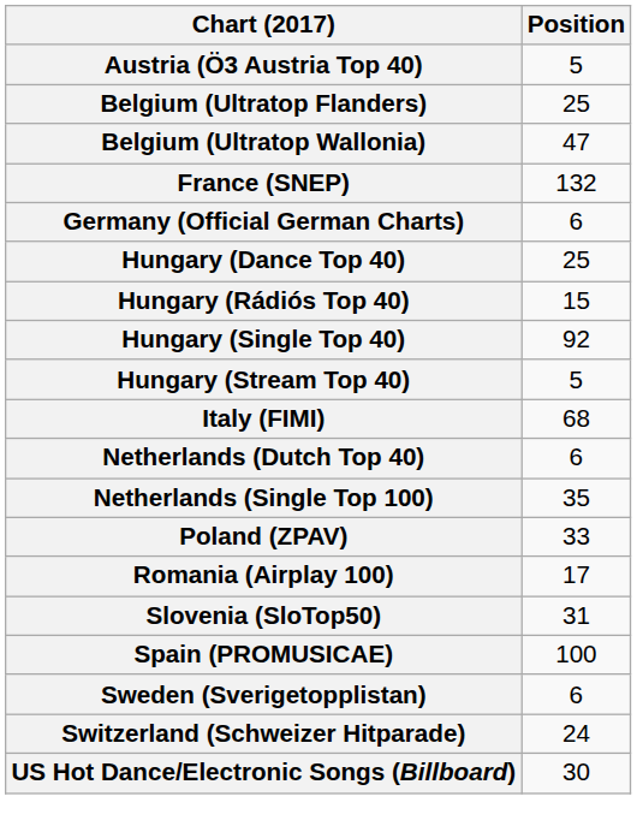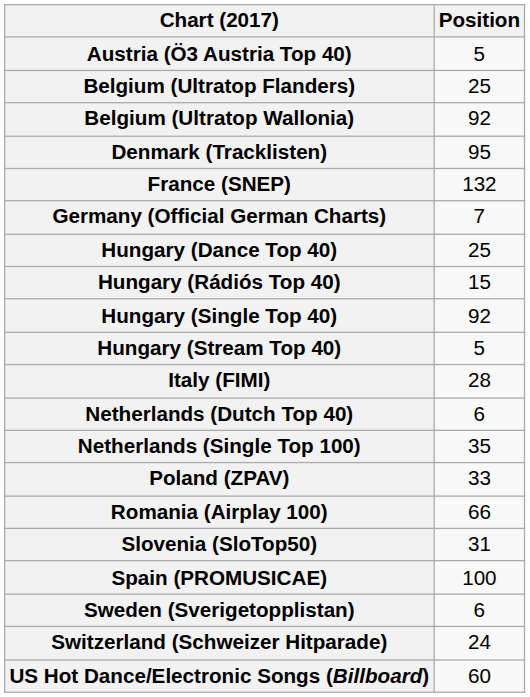Belgium (Ultratop Wallonia) | Position: 47 -> 92
+ row: Denmark (Tracklisten) | 95
Germany (Official German Charts) | Position: 6 -> 7
Italy (FIMI) | Position: 68 -> 28
Romania (Airplay 100) | Position: 17 -> 66
US Hot Dance/Electronic Songs (Billboard) | Position: 30 -> 60
